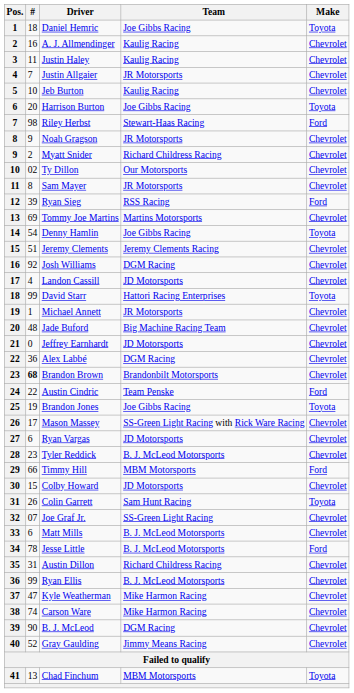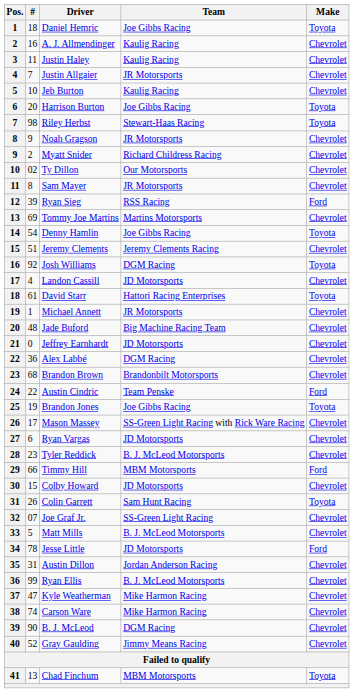Riley Herbst | Make: Ford -> Toyota
Josh Williams | Make: Chevrolet -> Toyota
David Starr | #: 99 -> 61
Brandon Brown | #: bold -> normal
Matt Mills | #: 6 -> 5
Jesse Little | Team: B. J. McLeod Motorsports -> JD Motorsports
Austin Dillon | Team: Richard Childress Racing -> Jordan Anderson Racing
